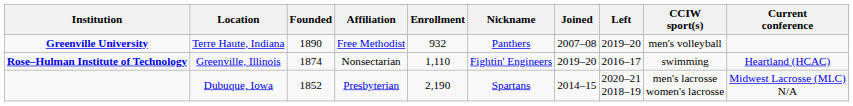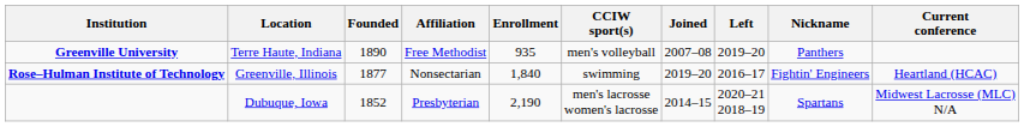columns swapped: Nickname <-> CCIW sport(s)
Greenville University | Enrollment: 932 -> 935
Rose–Hulman Institute of Technology | Founded: 1874 -> 1877
Rose–Hulman Institute of Technology | Enrollment: 1,110 -> 1,840
